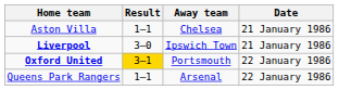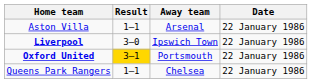Aston Villa | Away team: Chelsea -> Arsenal
Aston Villa | Date: 21 January 1986 -> 22 January 1986
Liverpool | Date: 21 January 1986 -> 22 January 1986
Queens Park Rangers | Away team: Arsenal -> Chelsea
